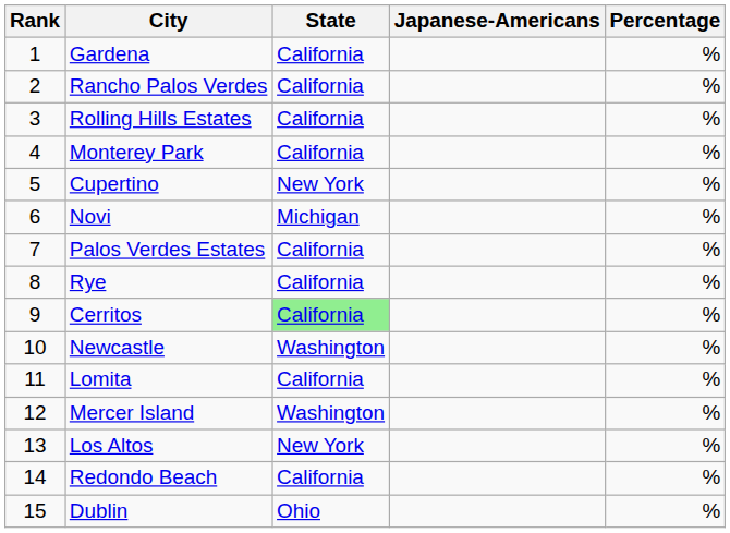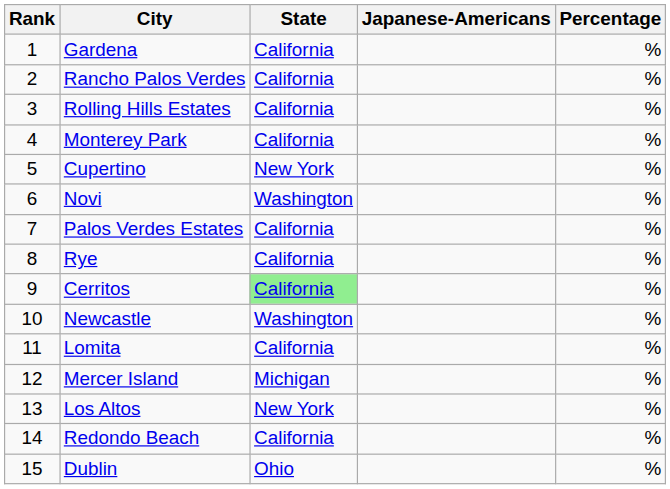Novi | State: Michigan -> Washington
Mercer Island | State: Washington -> Michigan
